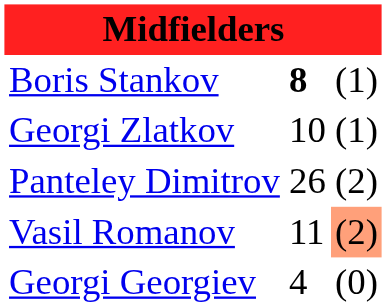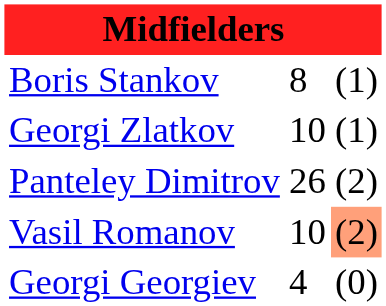Boris Stankov | column 2: bold -> normal
Vasil Romanov | column 2: 11 -> 10
